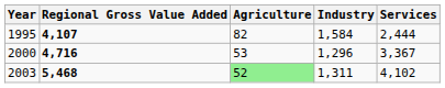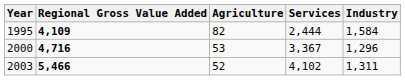columns swapped: Industry <-> Services
1995 | Regional Gross Value Added: 4,107 -> 4,109
2003 | Regional Gross Value Added: 5,468 -> 5,466
2003 | Agriculture: lightgreen background -> no background
